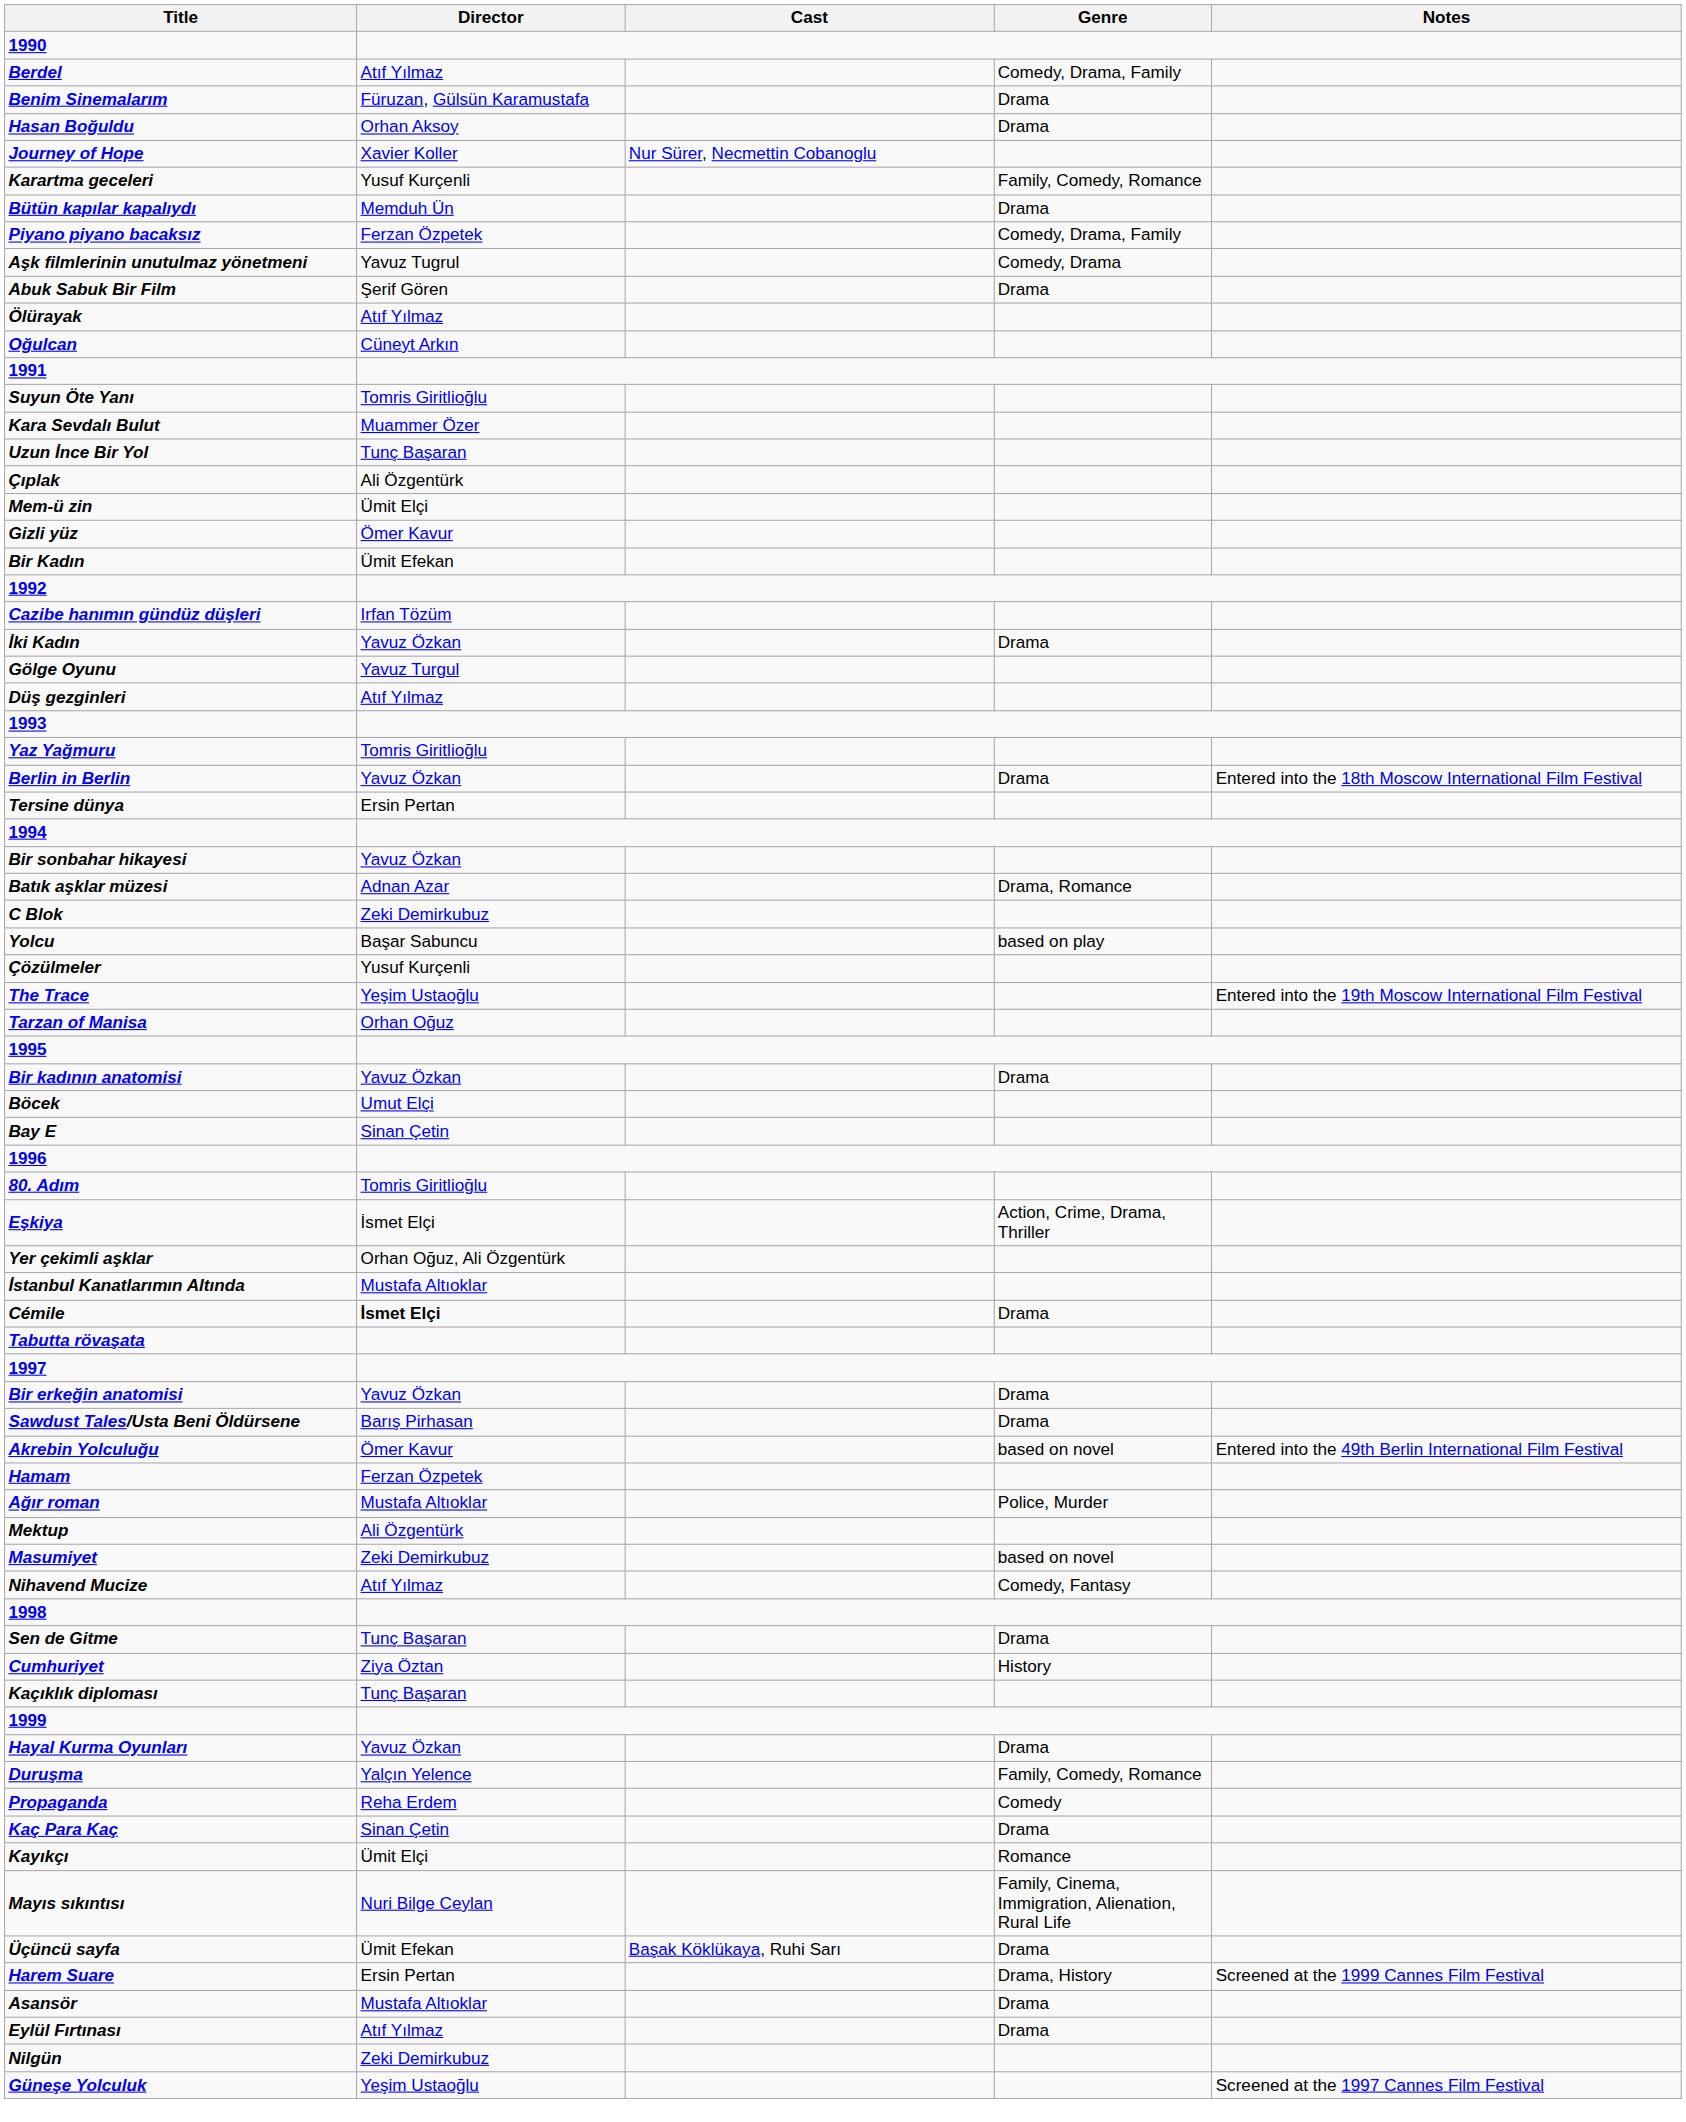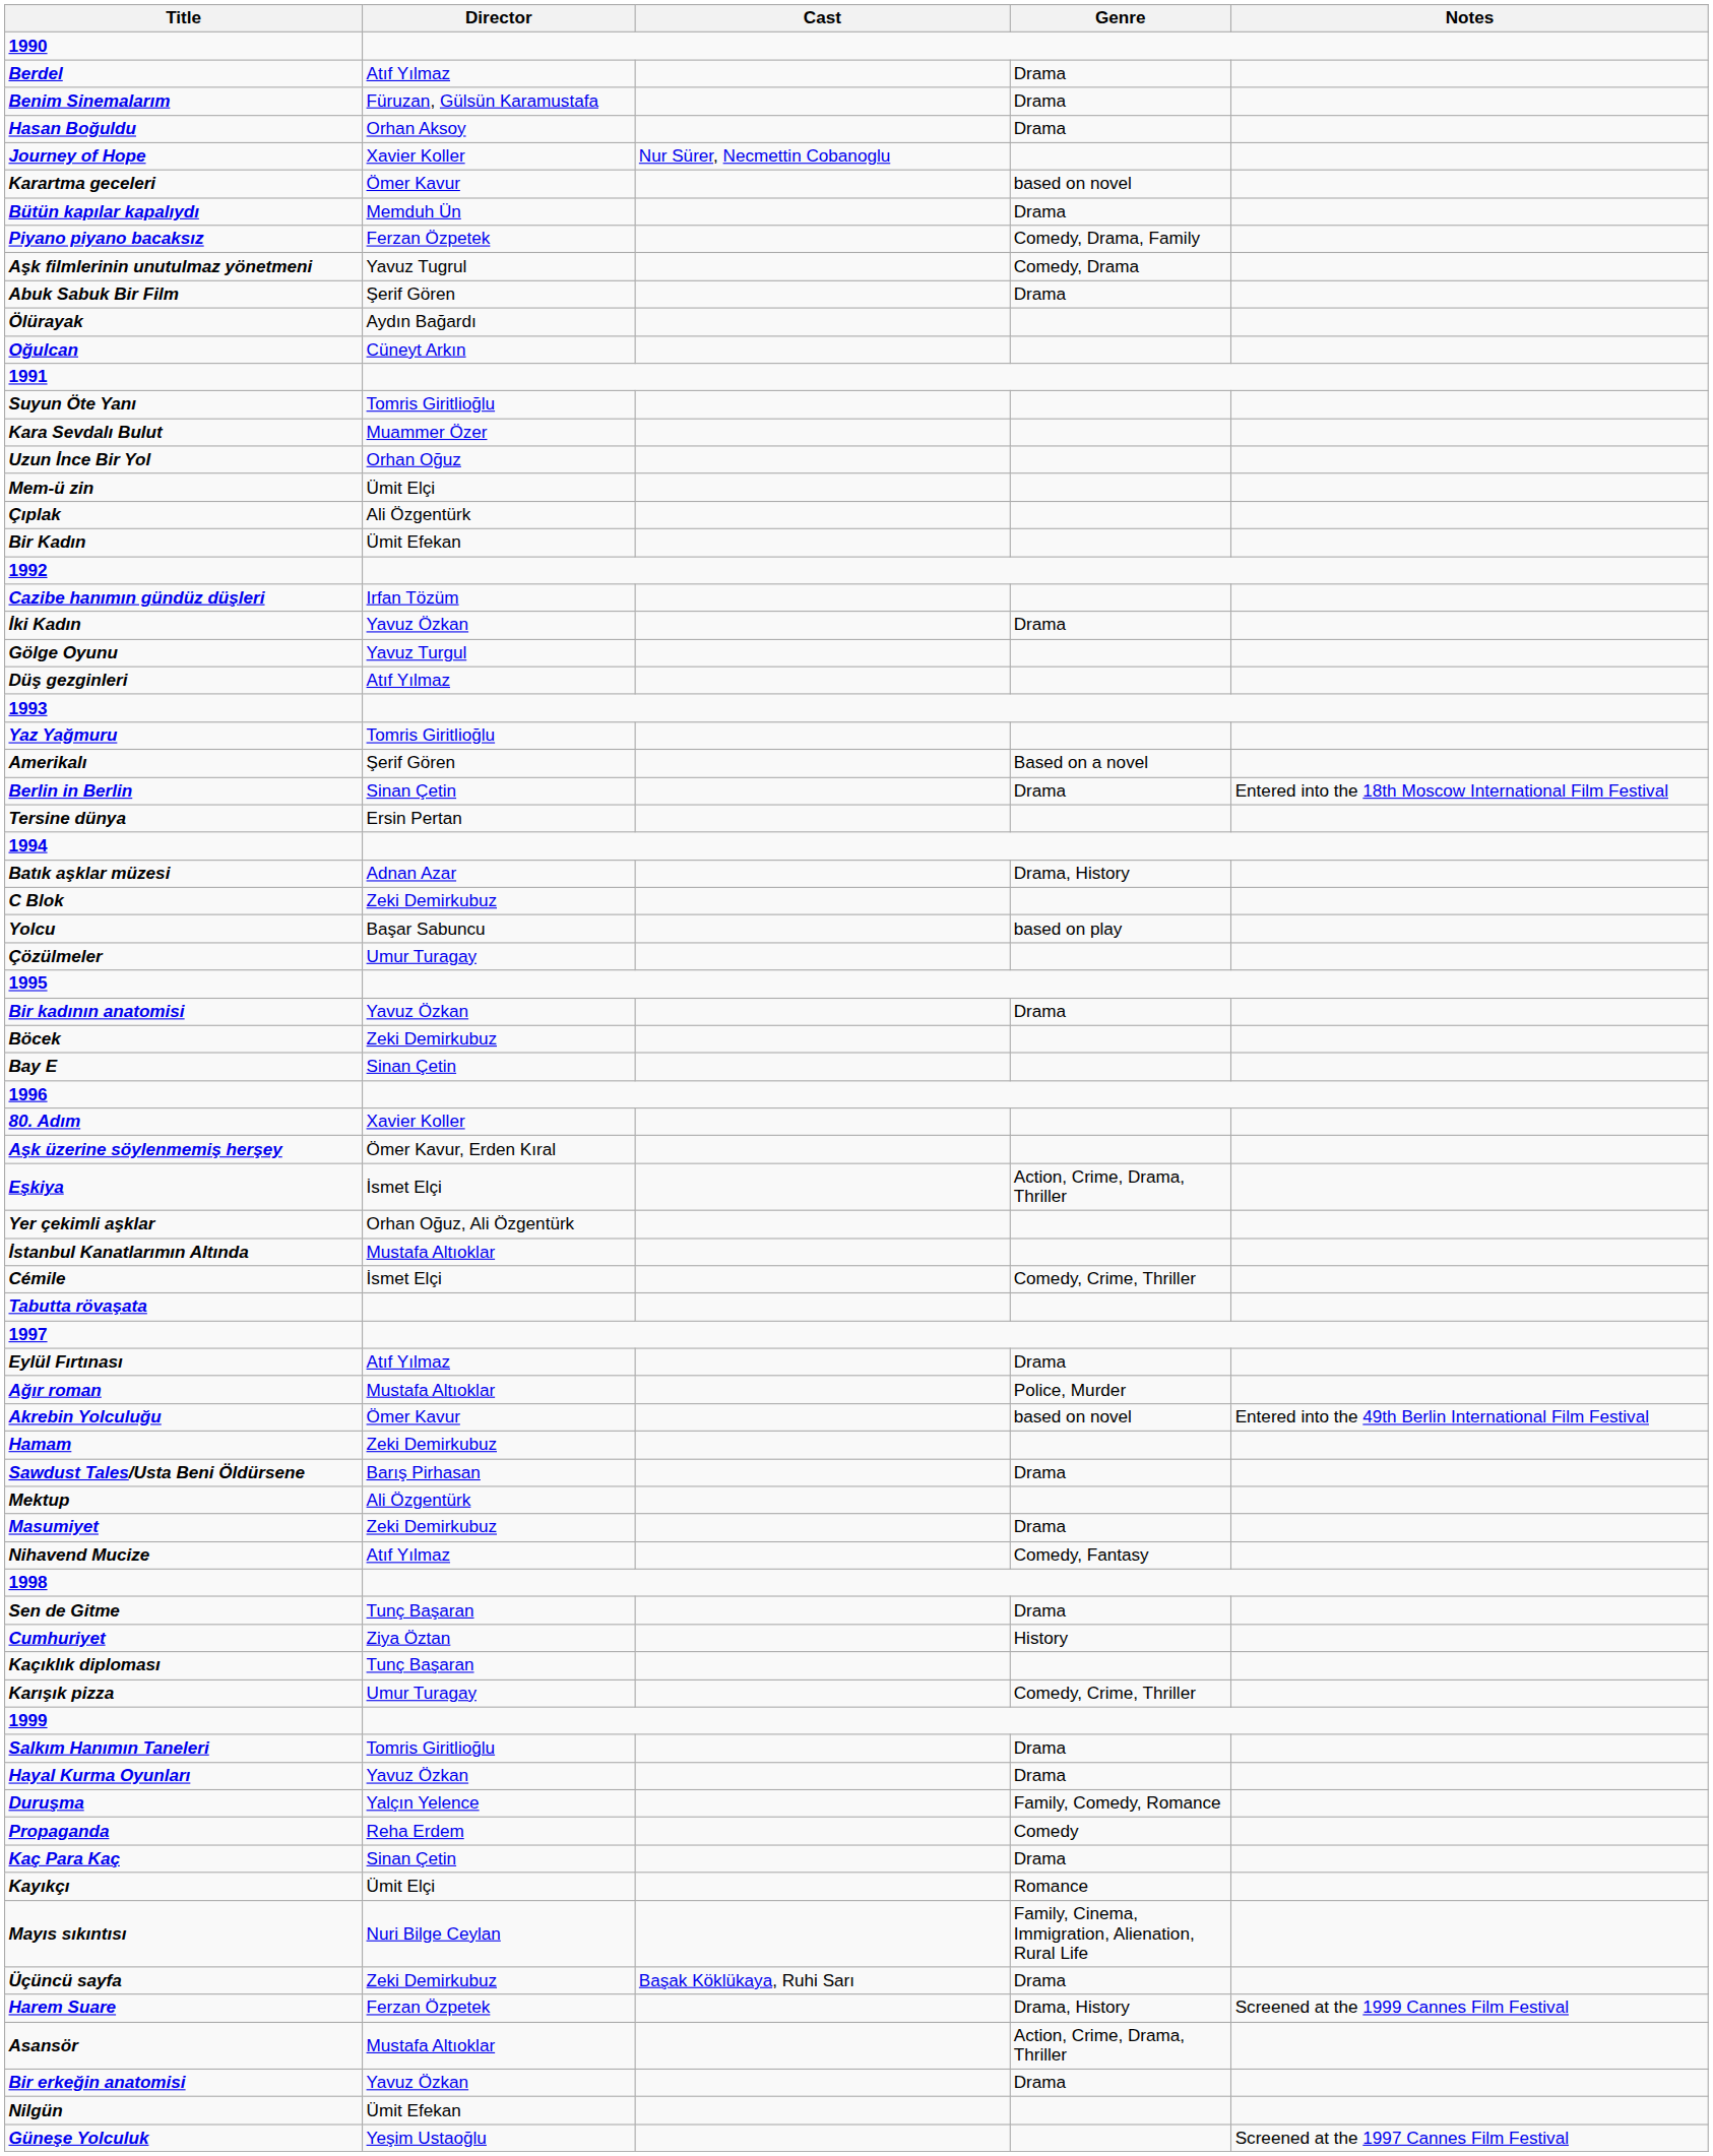Berdel | Genre: Comedy, Drama, Family -> Drama
Karartma geceleri | Director: Yusuf Kurçenli -> Ömer Kavur
Karartma geceleri | Genre: Family, Comedy, Romance -> based on novel
Ölürayak | Director: Atıf Yılmaz -> Aydın Bağardı
Uzun İnce Bir Yol | Director: Tunç Başaran -> Orhan Oğuz
rows swapped: Mem-ü zin <-> Çıplak
- row: Gizli yüz | Ömer Kavur
+ row: Amerikalı | Şerif Gören | Based on a novel
Berlin in Berlin | Director: Yavuz Özkan -> Sinan Çetin
- row: Bir sonbahar hikayesi | Yavuz Özkan
Batık aşklar müzesi | Genre: Drama, Romance -> Drama, History
Çözülmeler | Director: Yusuf Kurçenli -> Umur Turagay
- row: The Trace | Yeşim Ustaoğlu | Entered into the 19th Moscow International Film Festival
- row: Tarzan of Manisa | Orhan Oğuz
Böcek | Director: Umut Elçi -> Zeki Demirkubuz
80. Adım | Director: Tomris Giritlioğlu -> Xavier Koller
+ row: Aşk üzerine söylenmemiş herşey | Ömer Kavur, Erden Kıral
Cémile | Director: bold -> normal
Cémile | Genre: Drama -> Comedy, Crime, Thriller
rows swapped: Bir erkeğin anatomisi <-> Eylül Fırtınası
rows swapped: Ağır roman <-> Sawdust Tales/Usta Beni Öldürsene
Hamam | Director: Ferzan Özpetek -> Zeki Demirkubuz
Masumiyet | Genre: based on novel -> Drama
+ row: Karışık pizza | Umur Turagay | Comedy, Crime, Thriller
+ row: Salkım Hanımın Taneleri | Tomris Giritlioğlu | Drama
Üçüncü sayfa | Director: Ümit Efekan -> Zeki Demirkubuz
Harem Suare | Director: Ersin Pertan -> Ferzan Özpetek
Asansör | Genre: Drama -> Action, Crime, Drama, Thriller
Nilgün | Director: Zeki Demirkubuz -> Ümit Efekan
